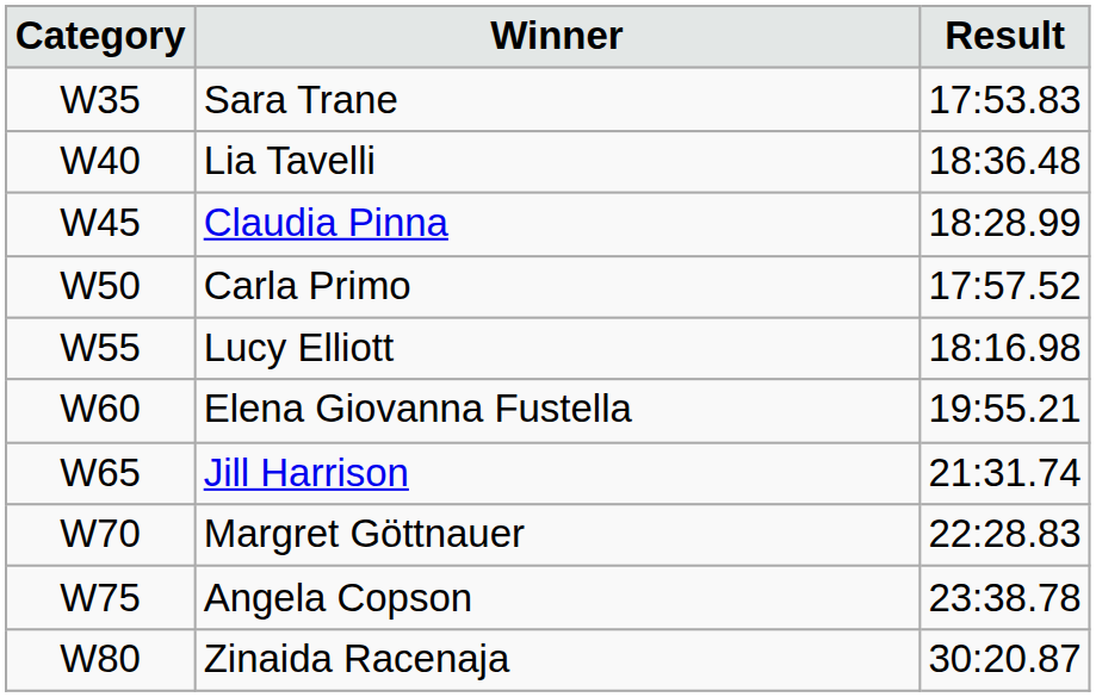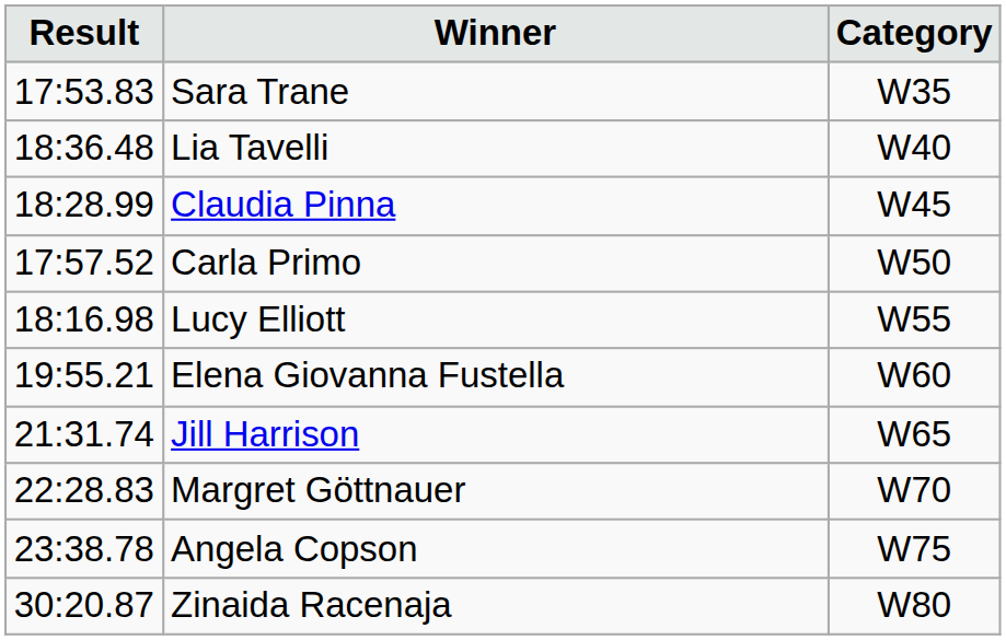columns swapped: Category <-> Result
